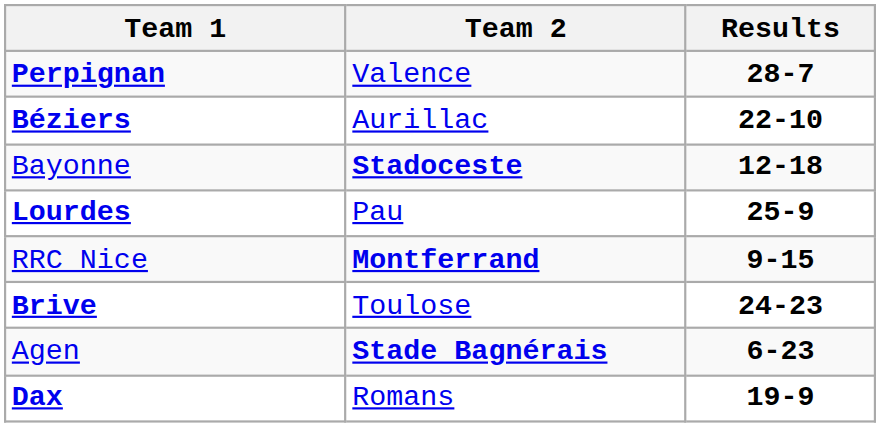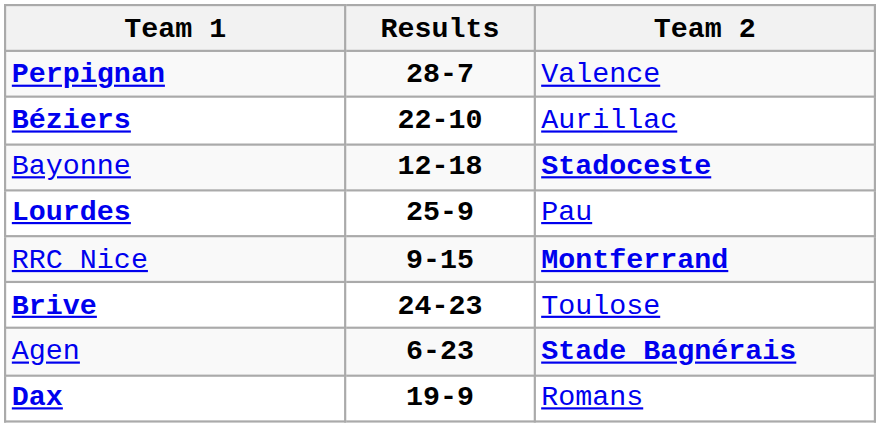columns swapped: Team 2 <-> Results
